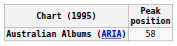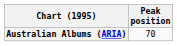Australian Albums (ARIA) | Peak position: 58 -> 70
